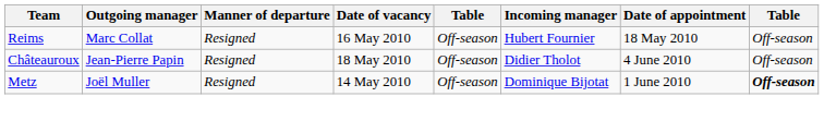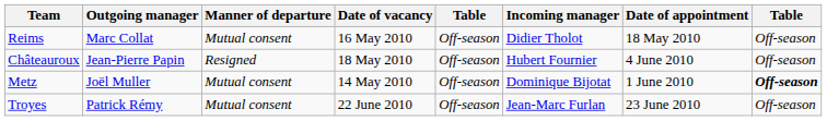Reims | Manner of departure: Resigned -> Mutual consent
Reims | Incoming manager: Hubert Fournier -> Didier Tholot
Châteauroux | Incoming manager: Didier Tholot -> Hubert Fournier
Metz | Manner of departure: Resigned -> Mutual consent
+ row: Troyes | Patrick Rémy | Mutual consent | 22 June 2010 | Off-season | Jean-Marc Furlan | 23 June 2010 | Off-season
